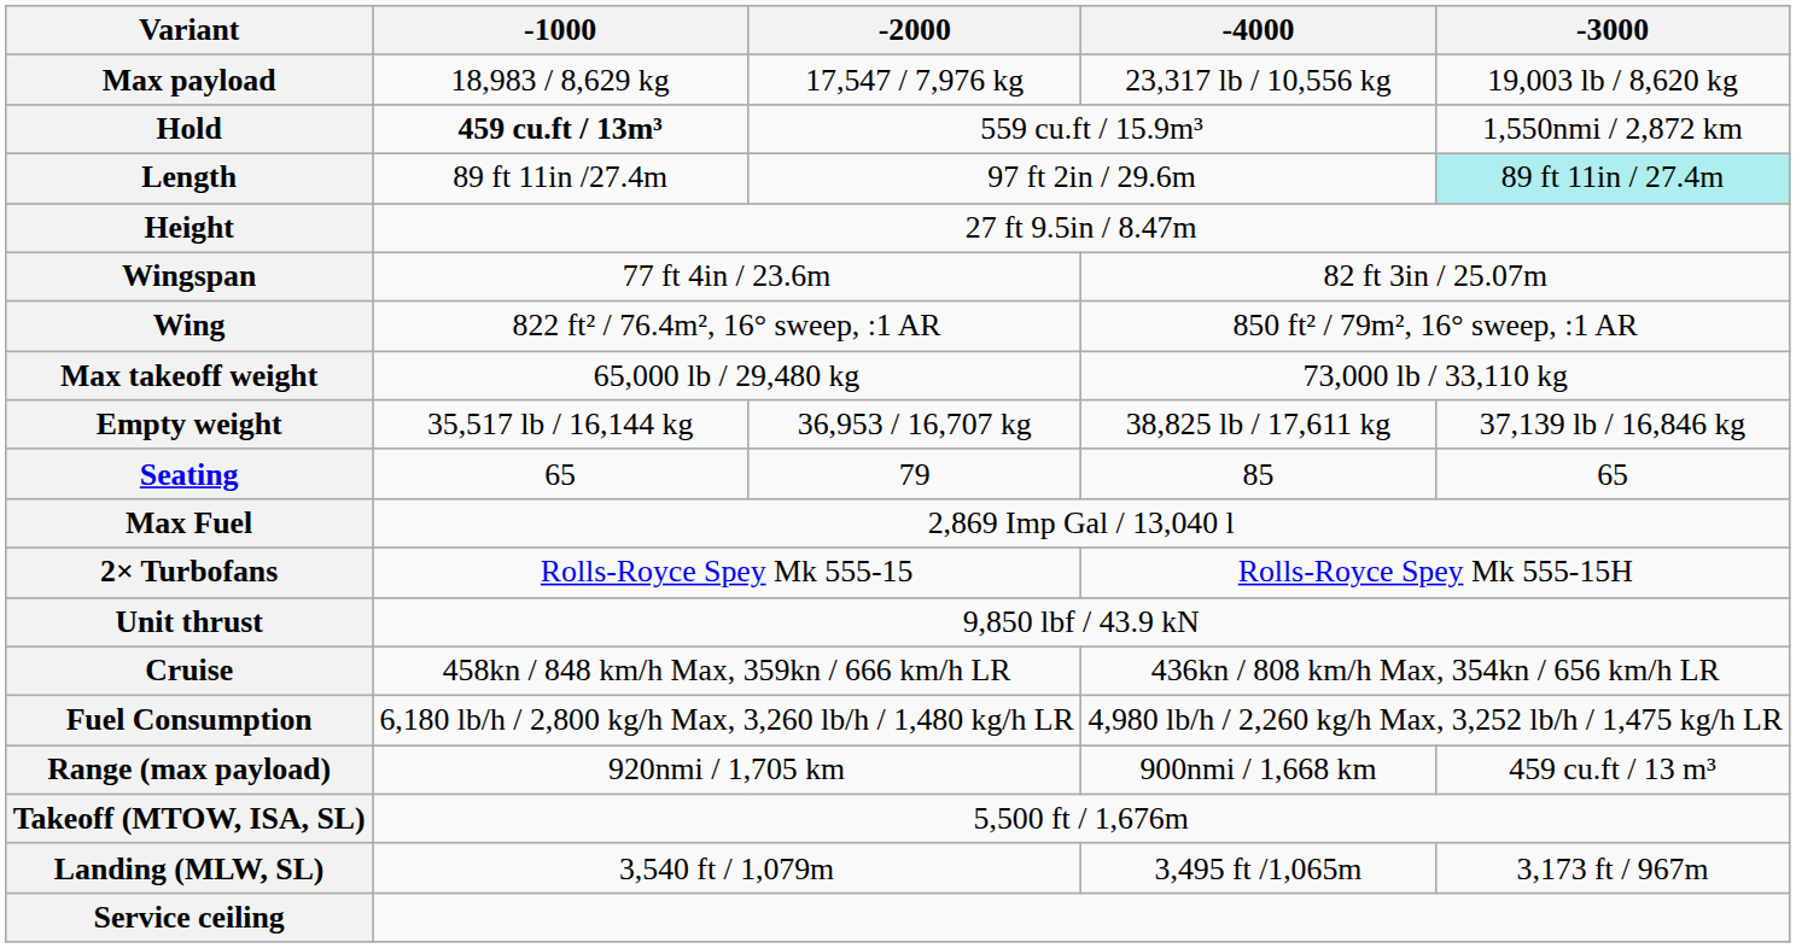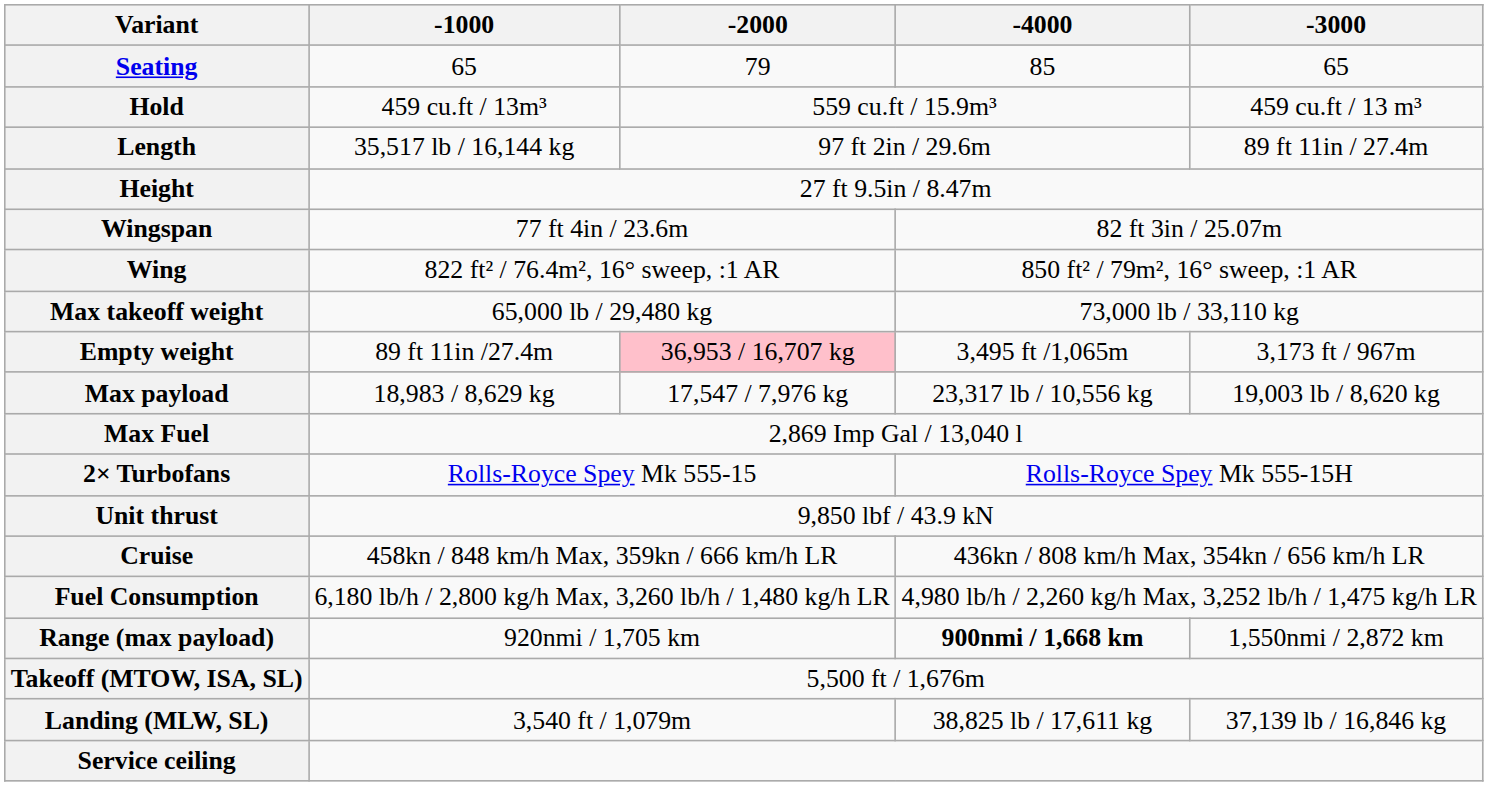rows swapped: Seating <-> Max payload
Hold | -1000: bold -> normal
Hold | -3000: 1,550nmi / 2,872 km -> 459 cu.ft / 13 m³
Length | -1000: 89 ft 11in /27.4m -> 35,517 lb / 16,144 kg
Length | -3000: paleturquoise background -> no background
Empty weight | -1000: 35,517 lb / 16,144 kg -> 89 ft 11in /27.4m
Empty weight | -2000: no background -> pink background
Empty weight | -4000: 38,825 lb / 17,611 kg -> 3,495 ft /1,065m
Empty weight | -3000: 37,139 lb / 16,846 kg -> 3,173 ft / 967m
Range (max payload) | -4000: normal -> bold
Range (max payload) | -3000: 459 cu.ft / 13 m³ -> 1,550nmi / 2,872 km
Landing (MLW, SL) | -4000: 3,495 ft /1,065m -> 38,825 lb / 17,611 kg
Landing (MLW, SL) | -3000: 3,173 ft / 967m -> 37,139 lb / 16,846 kg
